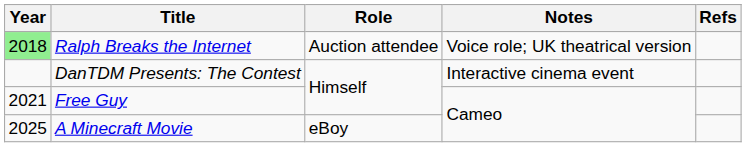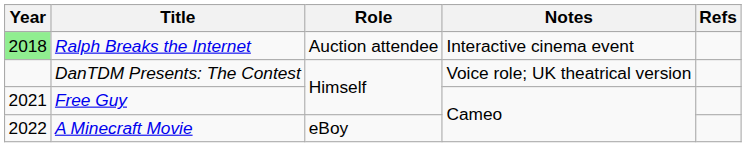Ralph Breaks the Internet | Notes: Voice role; UK theatrical version -> Interactive cinema event
DanTDM Presents: The Contest | Notes: Interactive cinema event -> Voice role; UK theatrical version
A Minecraft Movie | Year: 2025 -> 2022
